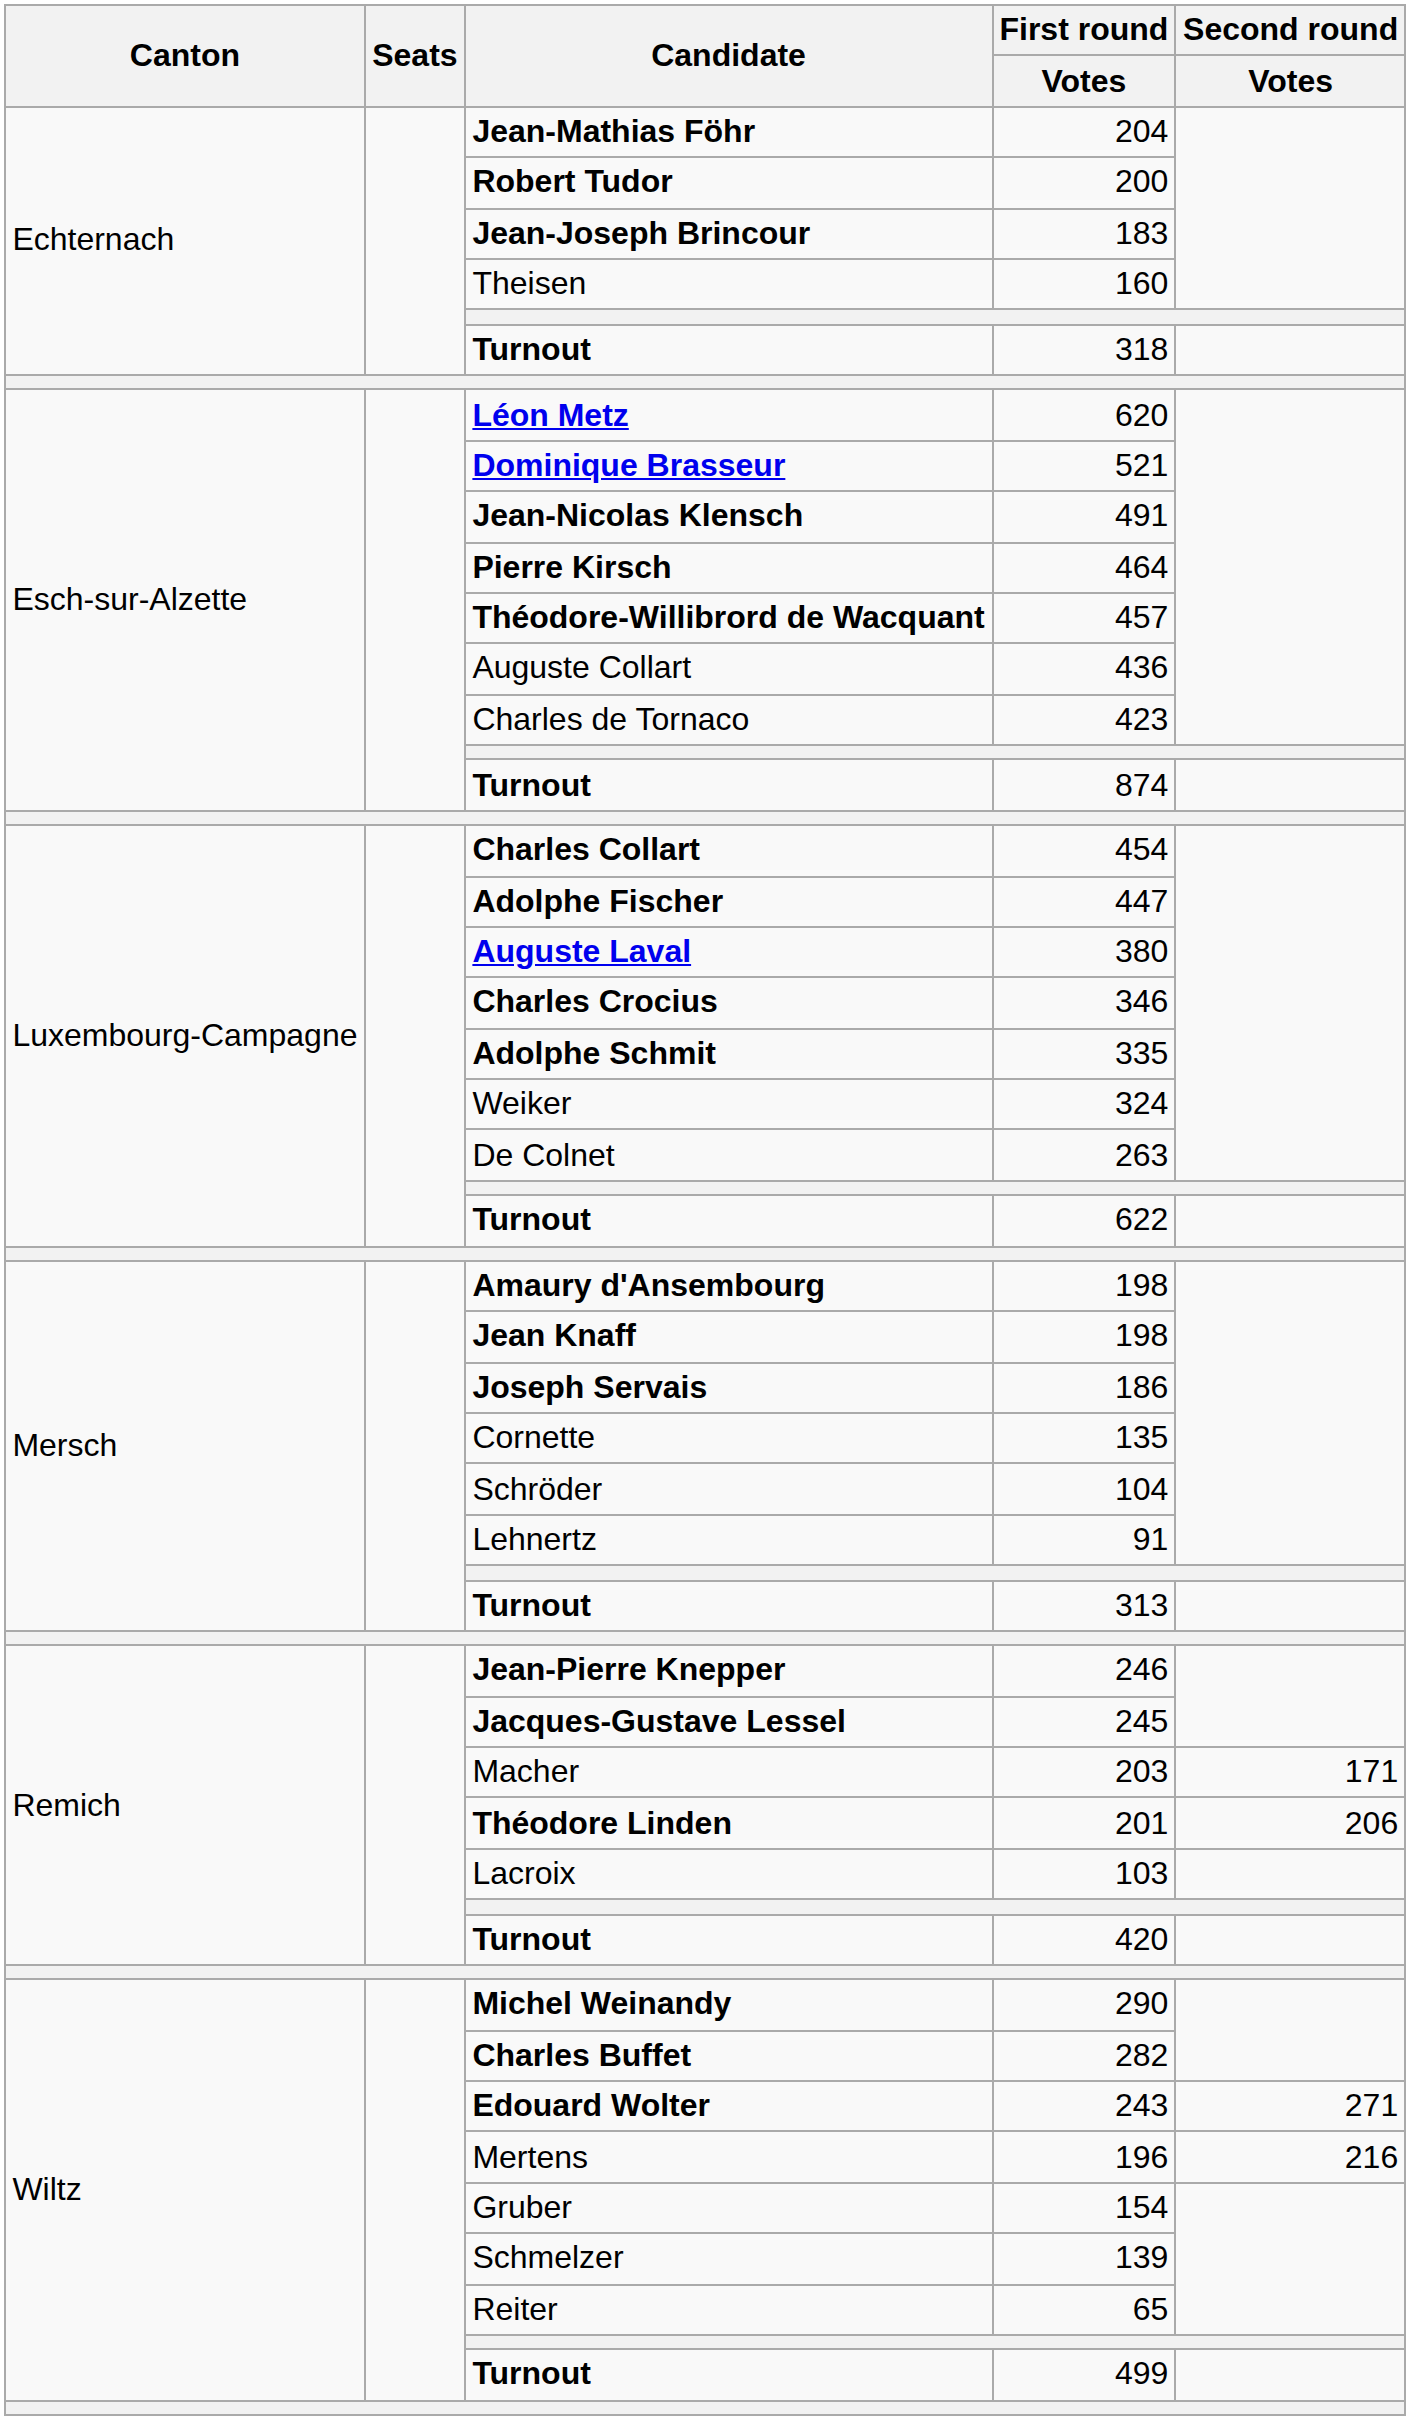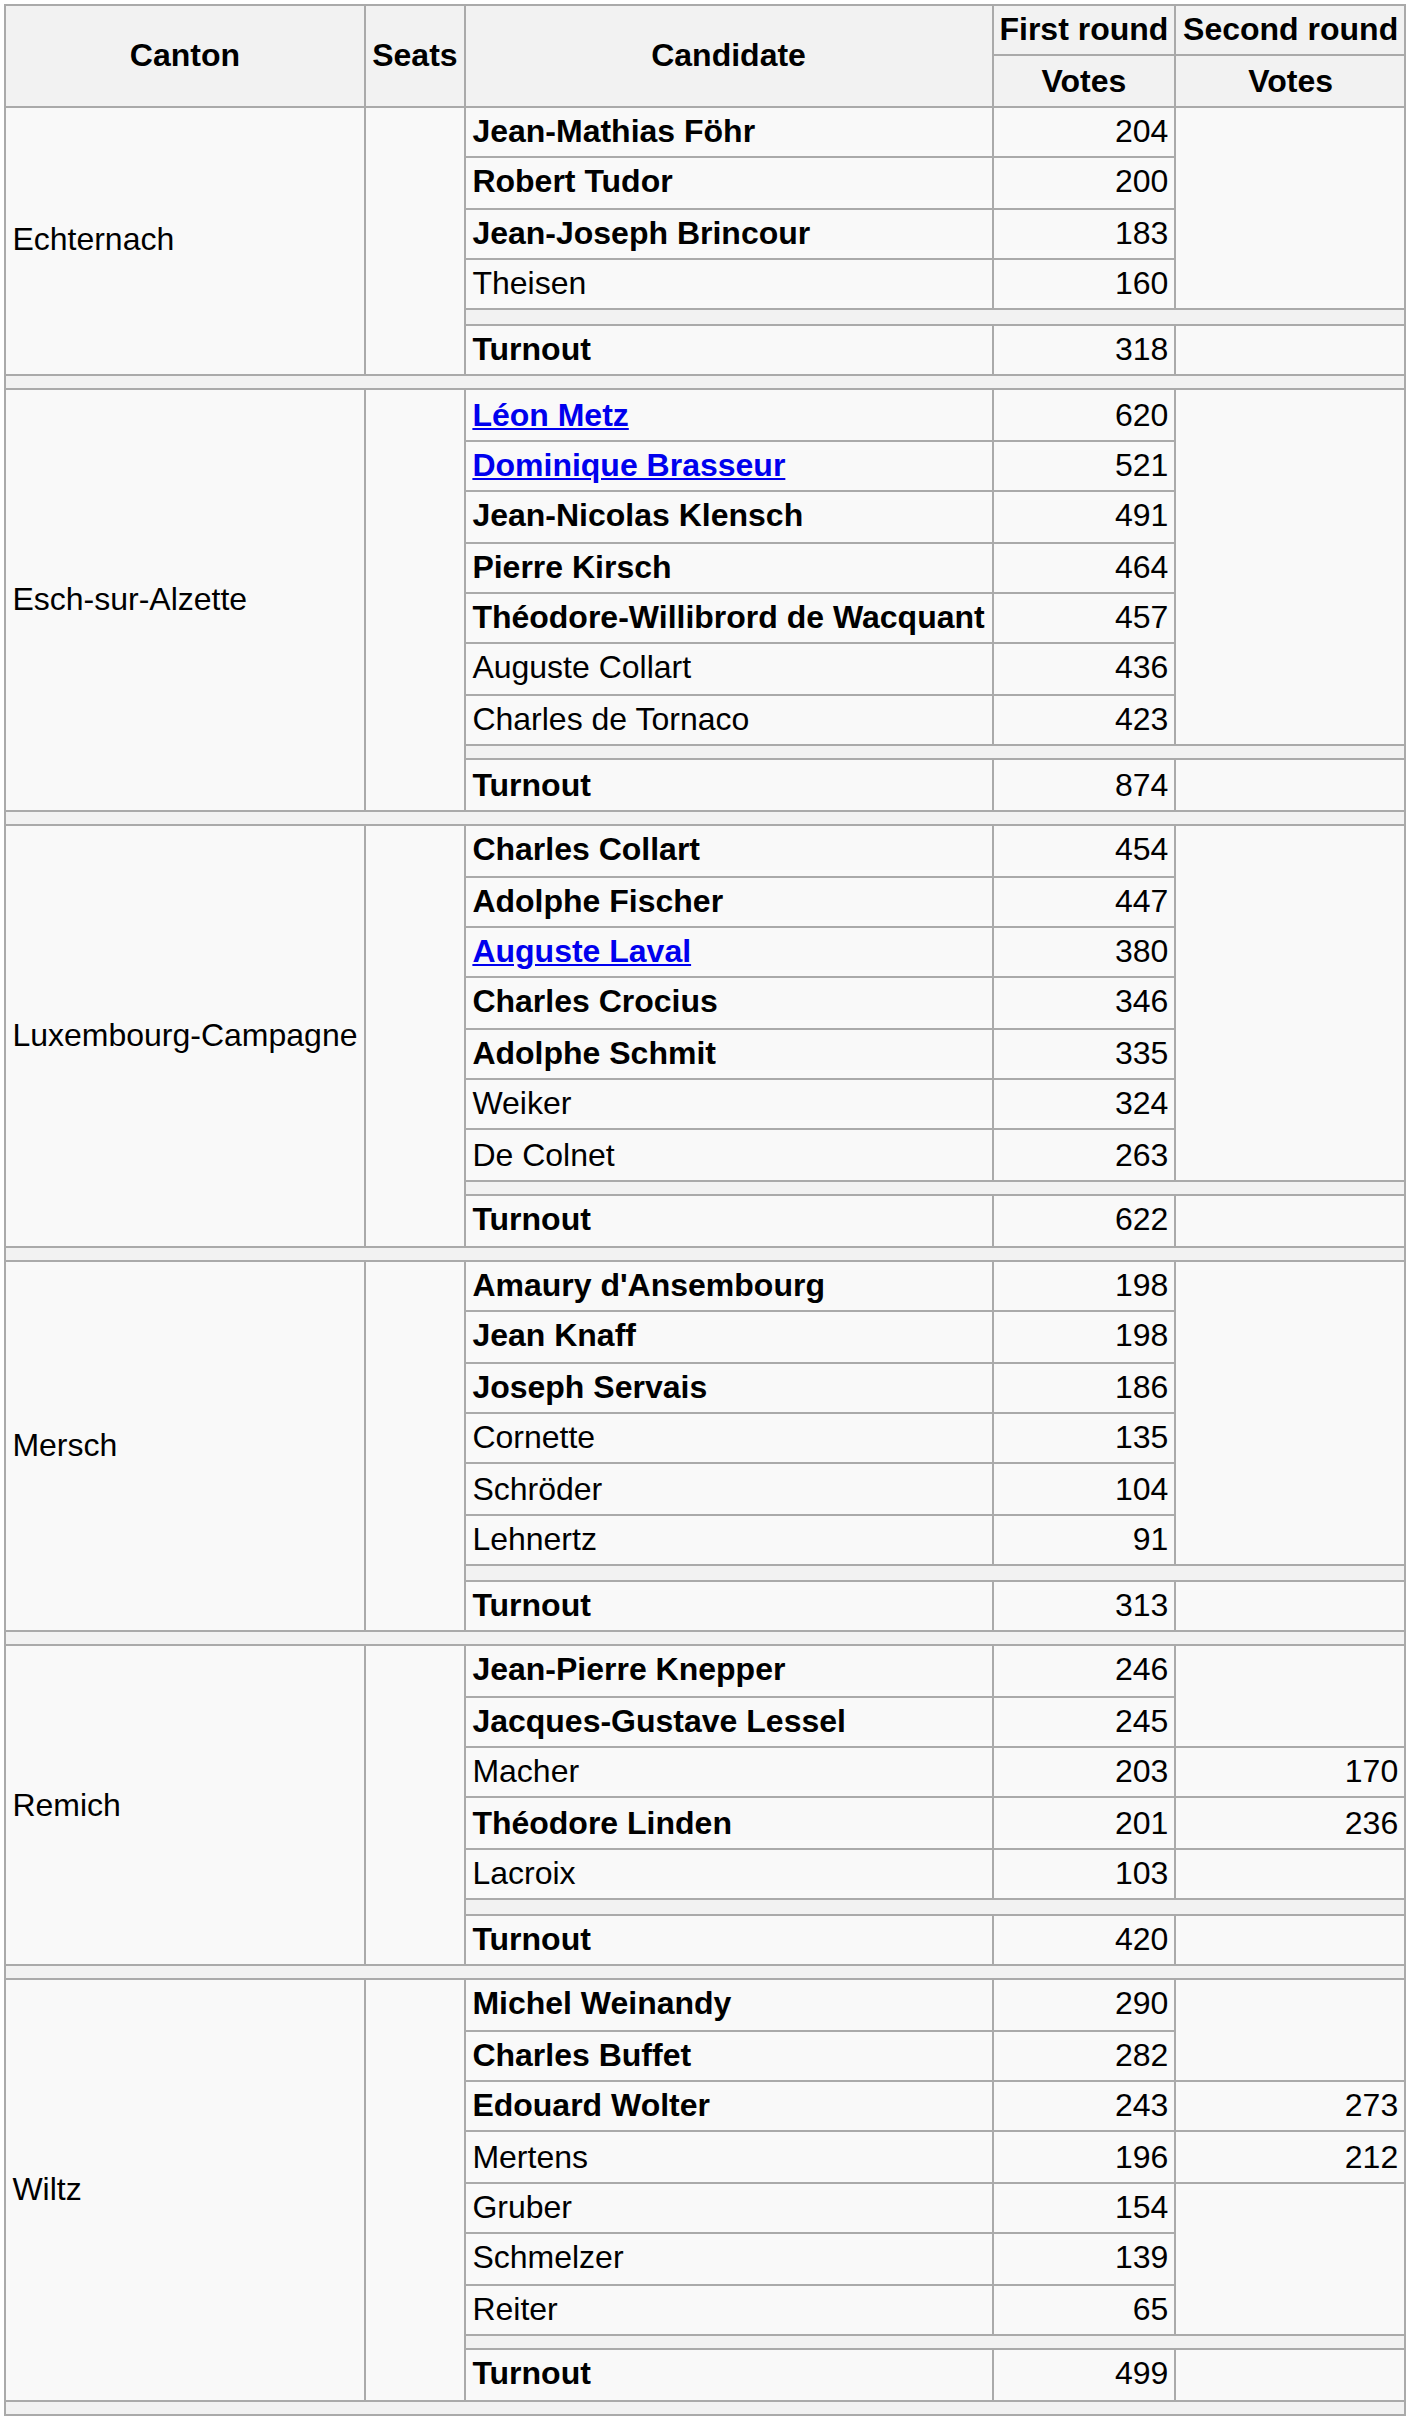203 | Second round / Votes: 171 -> 170
201 | Second round / Votes: 206 -> 236
243 | Second round / Votes: 271 -> 273
196 | Second round / Votes: 216 -> 212
